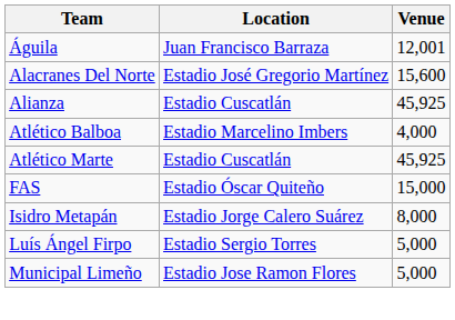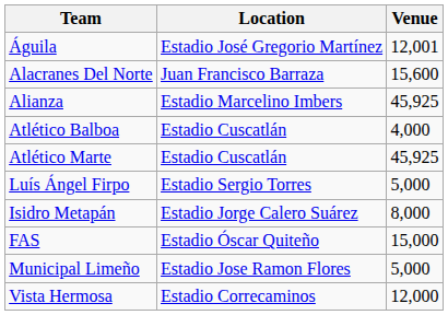Águila | Location: Juan Francisco Barraza -> Estadio José Gregorio Martínez
Alacranes Del Norte | Location: Estadio José Gregorio Martínez -> Juan Francisco Barraza
Alianza | Location: Estadio Cuscatlán -> Estadio Marcelino Imbers
Atlético Balboa | Location: Estadio Marcelino Imbers -> Estadio Cuscatlán
rows swapped: FAS <-> Luís Ángel Firpo
+ row: Vista Hermosa | Estadio Correcaminos | 12,000
